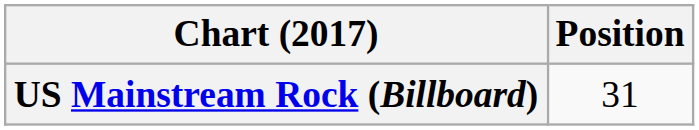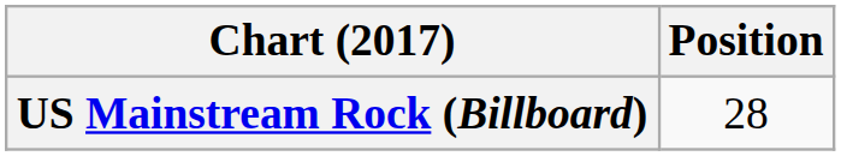US Mainstream Rock (Billboard) | Position: 31 -> 28
